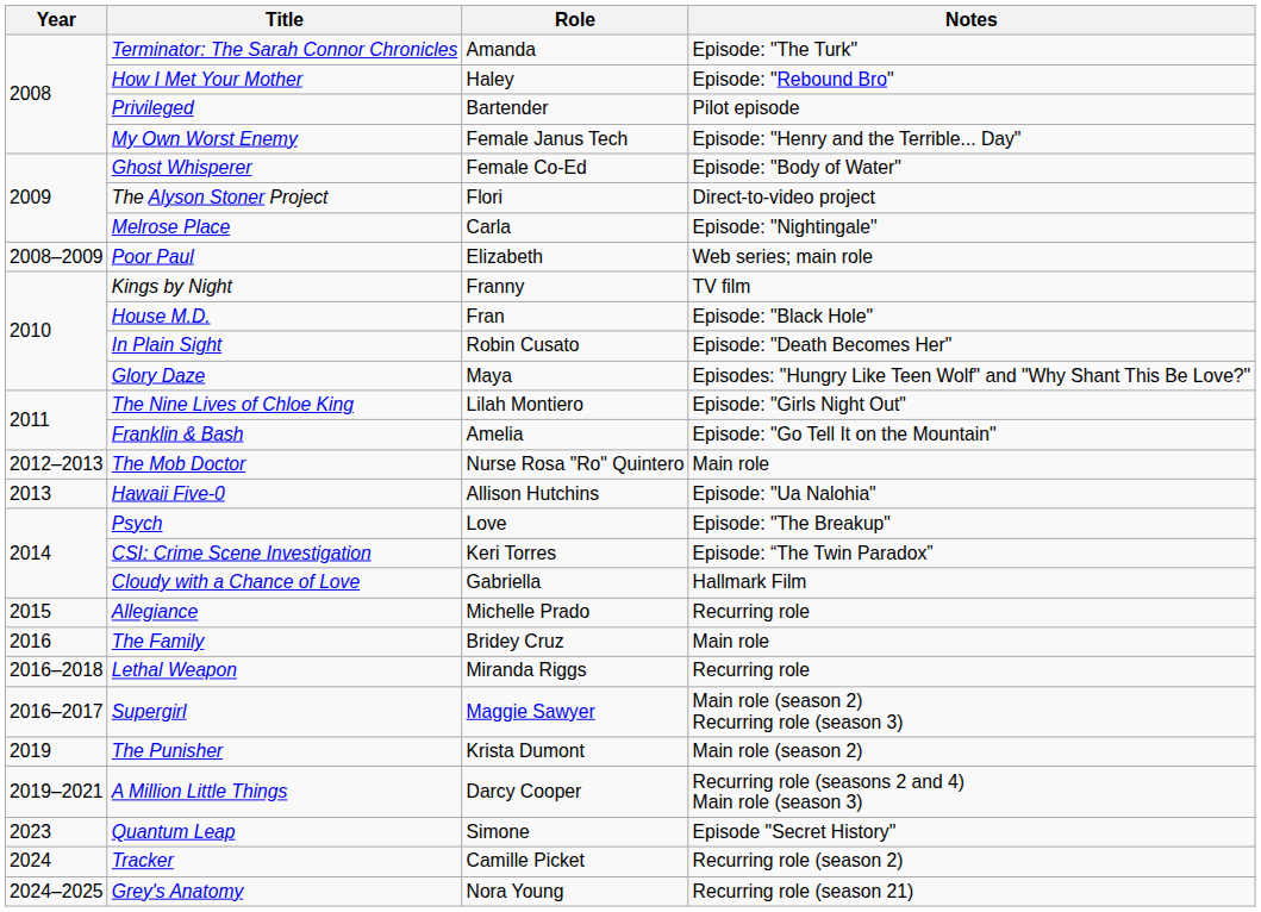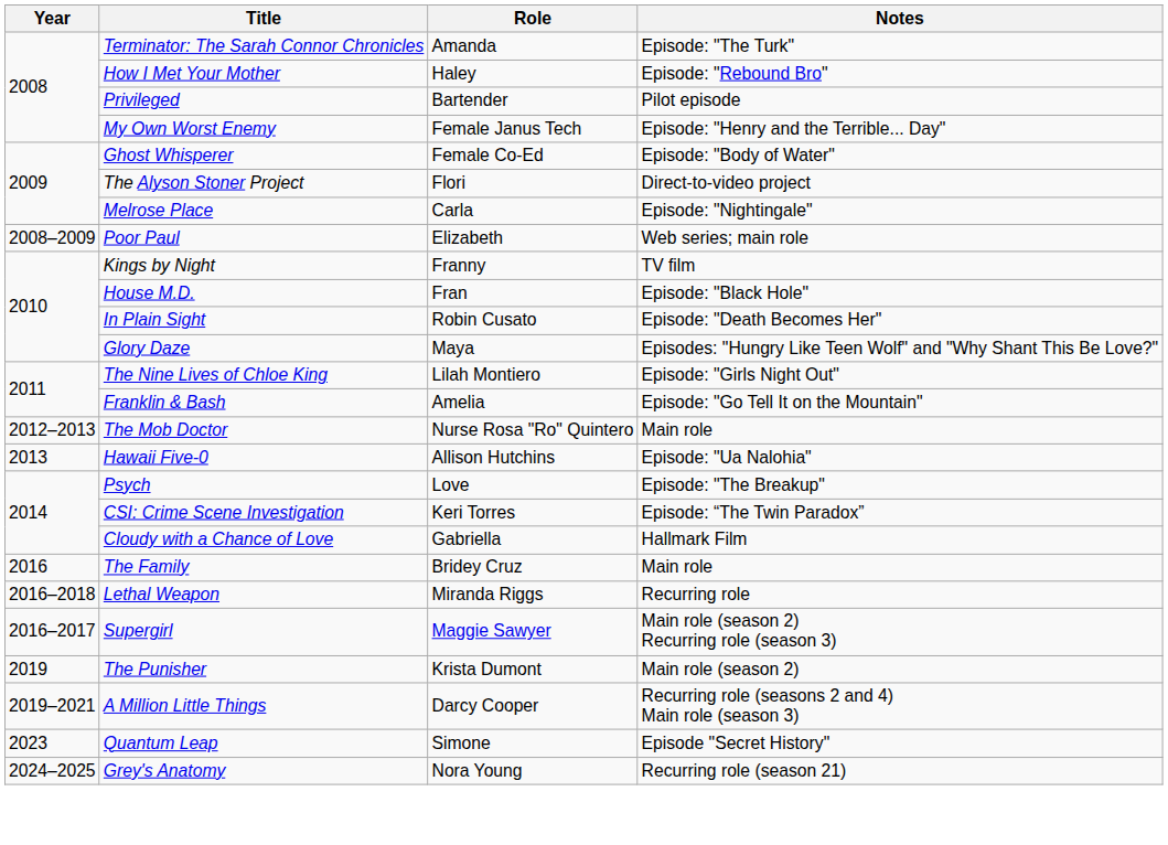- row: 2015 | Allegiance | Michelle Prado | Recurring role
- row: 2024 | Tracker | Camille Picket | Recurring role (season 2)
